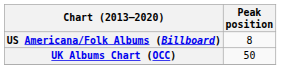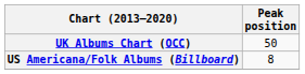rows swapped: UK Albums Chart (OCC) <-> US Americana/Folk Albums (Billboard)
